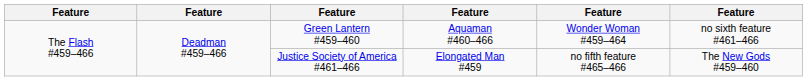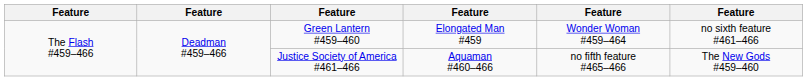Green Lantern #459–460 | column 4: Aquaman #460–466 -> Elongated Man #459
Justice Society of America #461–466 | column 4: Elongated Man #459 -> Aquaman #460–466
